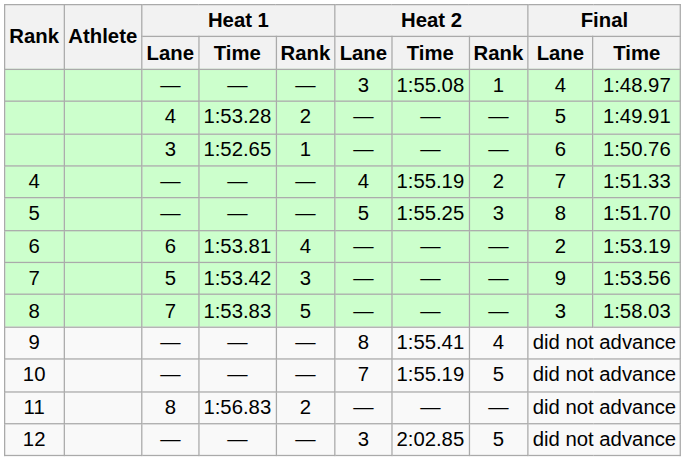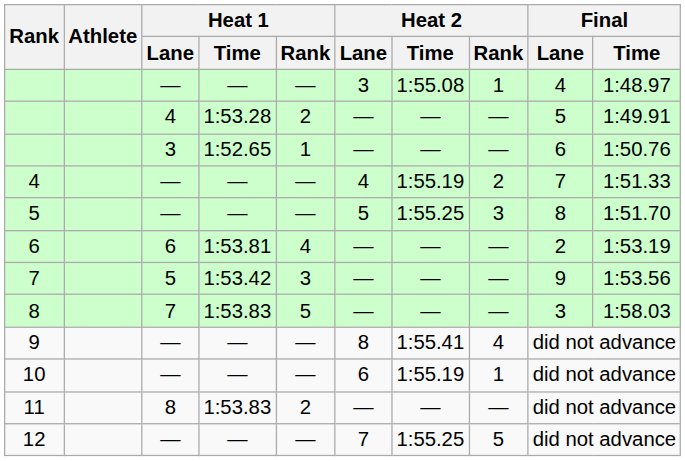10 | Heat 2 / Lane: 7 -> 6
10 | Heat 2 / Rank: 5 -> 1
11 | Heat 1 / Time: 1:56.83 -> 1:53.83
12 | Heat 2 / Lane: 3 -> 7
12 | Heat 2 / Time: 2:02.85 -> 1:55.25
